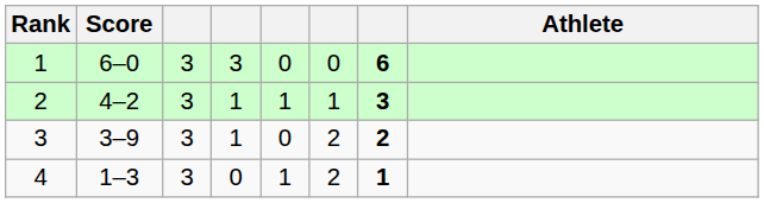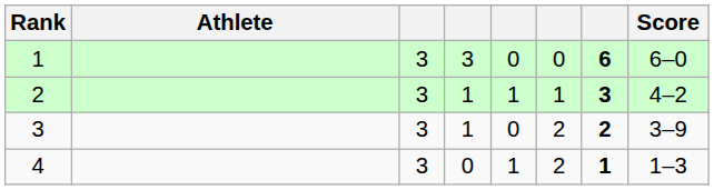columns swapped: Athlete <-> Score
